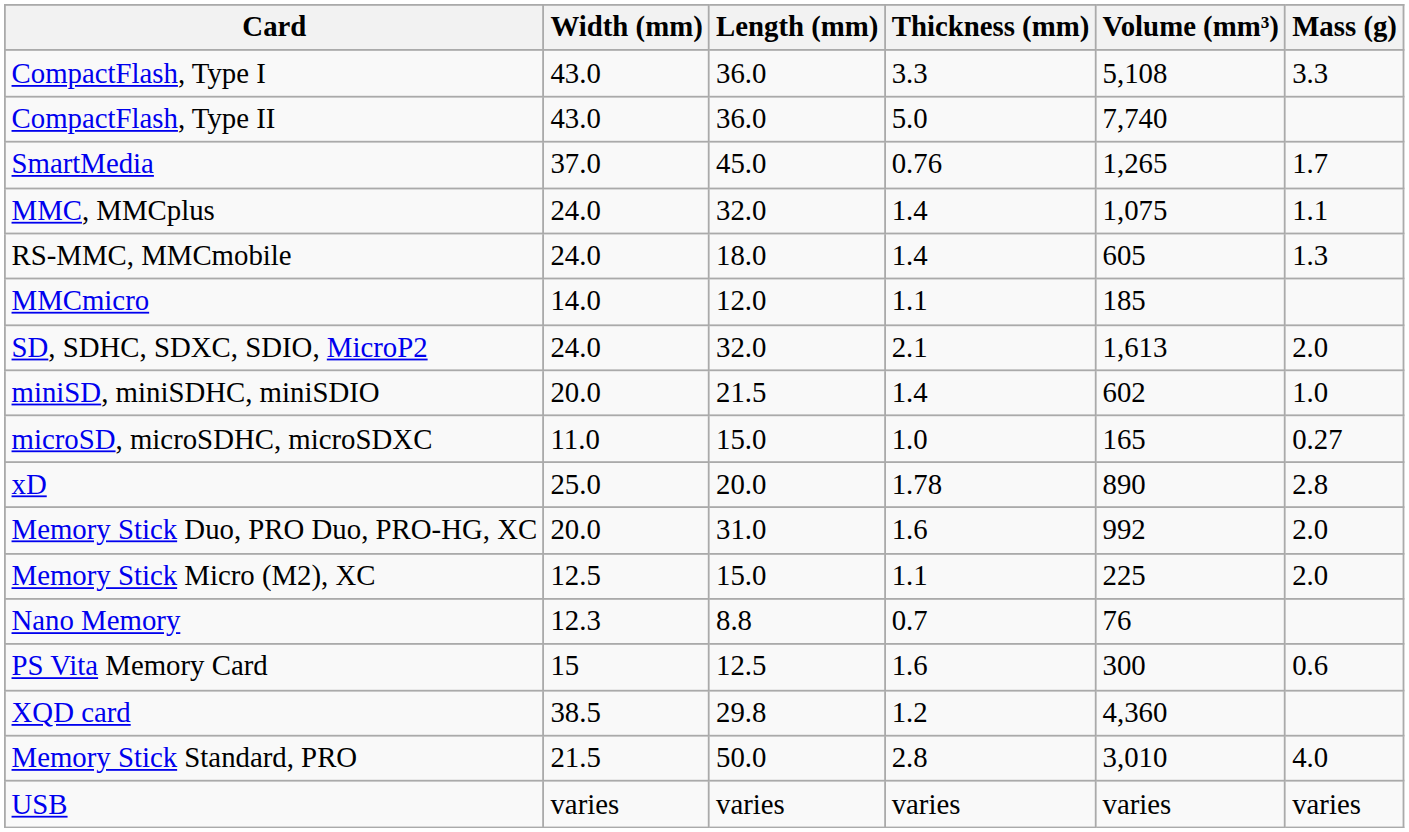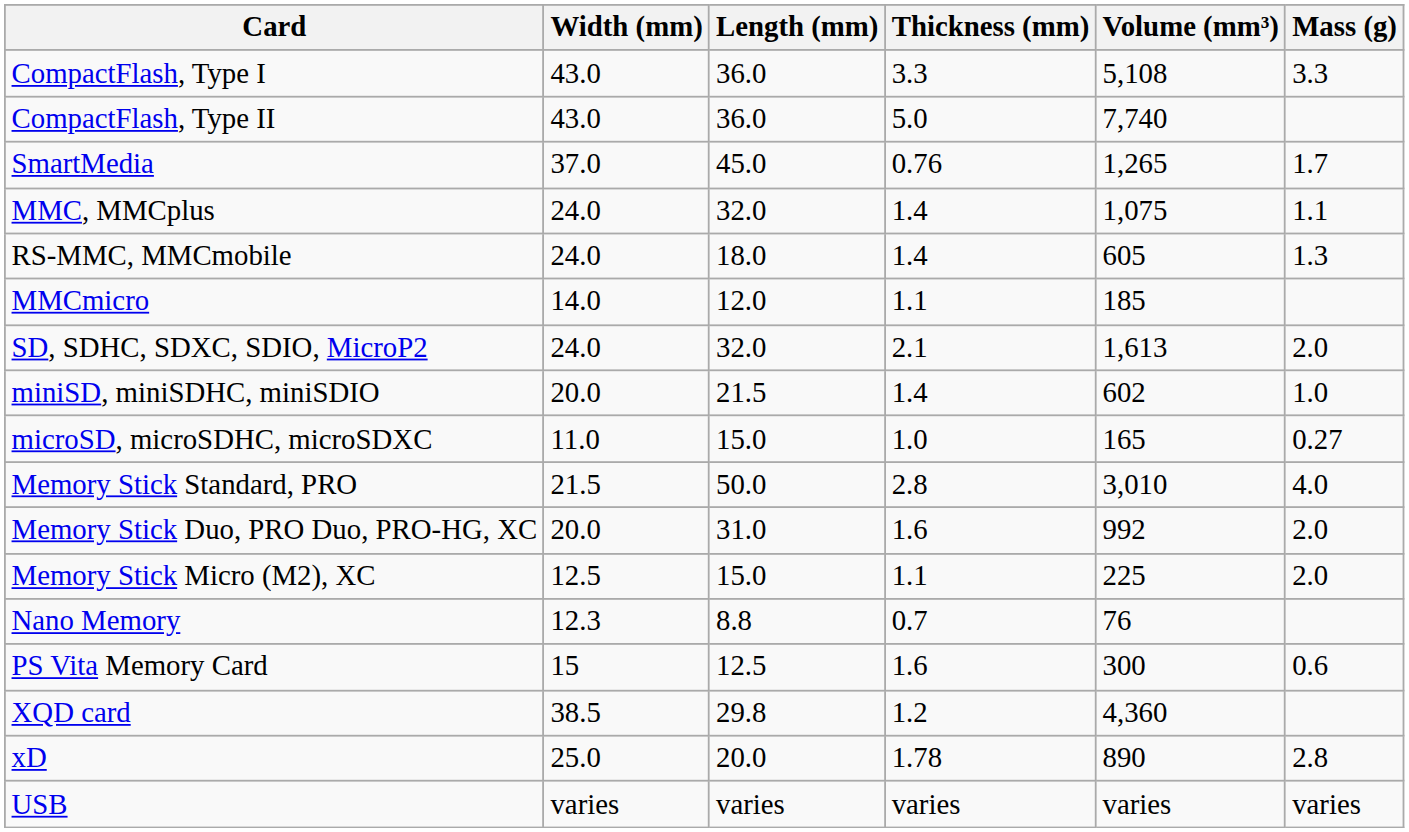rows swapped: Memory Stick Standard, PRO <-> xD
